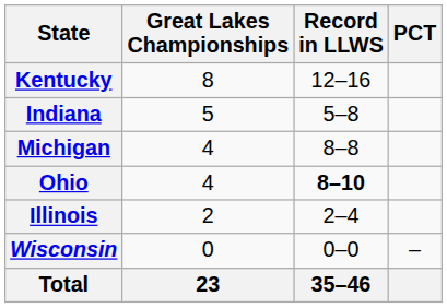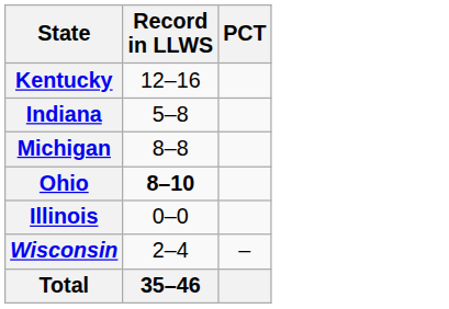- column: Great Lakes Championships | 8 | 5 | 4 | 4 | 2 | 0 | 23
Illinois | Record in LLWS: 2–4 -> 0–0
Wisconsin | Record in LLWS: 0–0 -> 2–4
